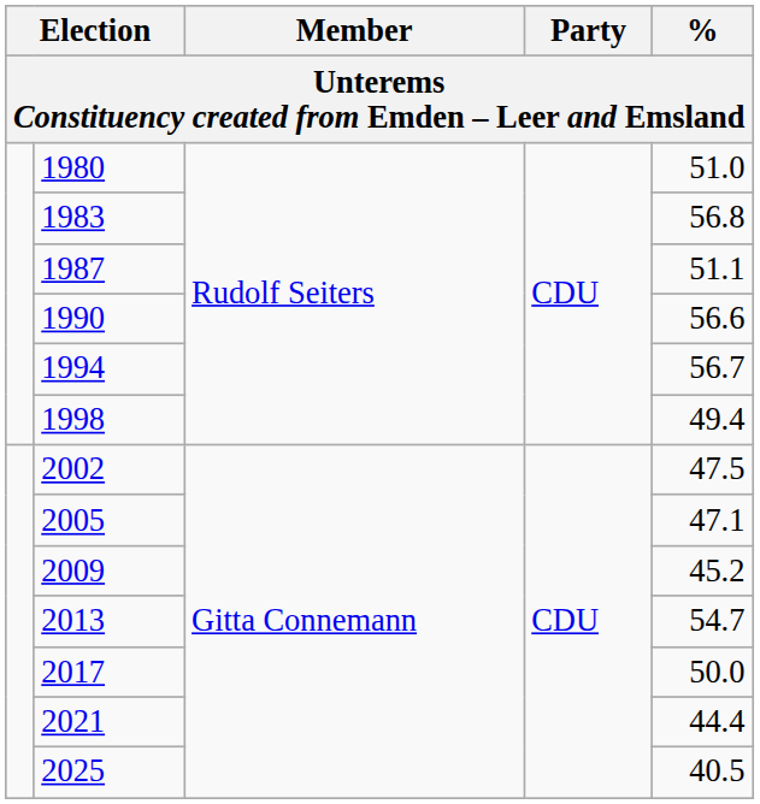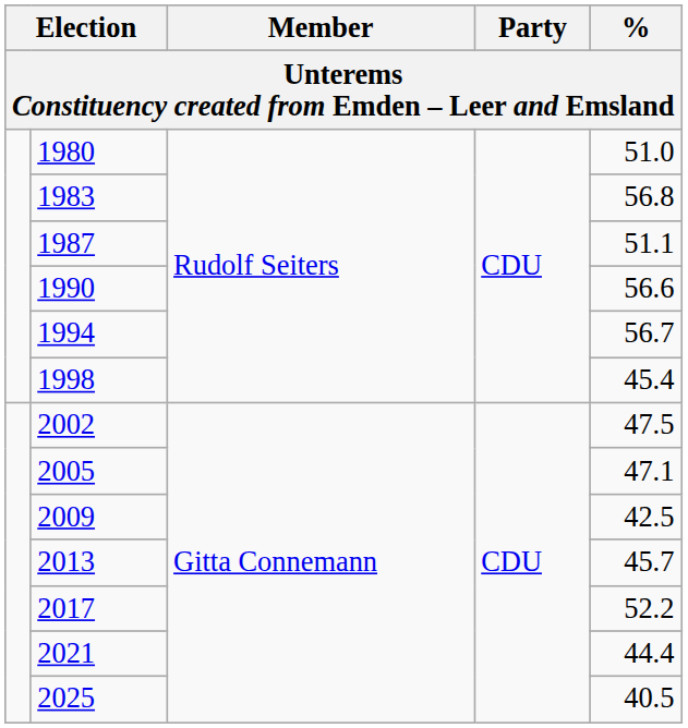1998 | %: 49.4 -> 45.4
2009 | %: 45.2 -> 42.5
2013 | %: 54.7 -> 45.7
2017 | %: 50.0 -> 52.2
